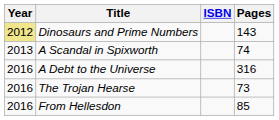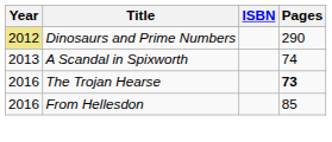Dinosaurs and Prime Numbers | Pages: 143 -> 290
- row: 2016 | A Debt to the Universe | 316
The Trojan Hearse | Pages: normal -> bold
